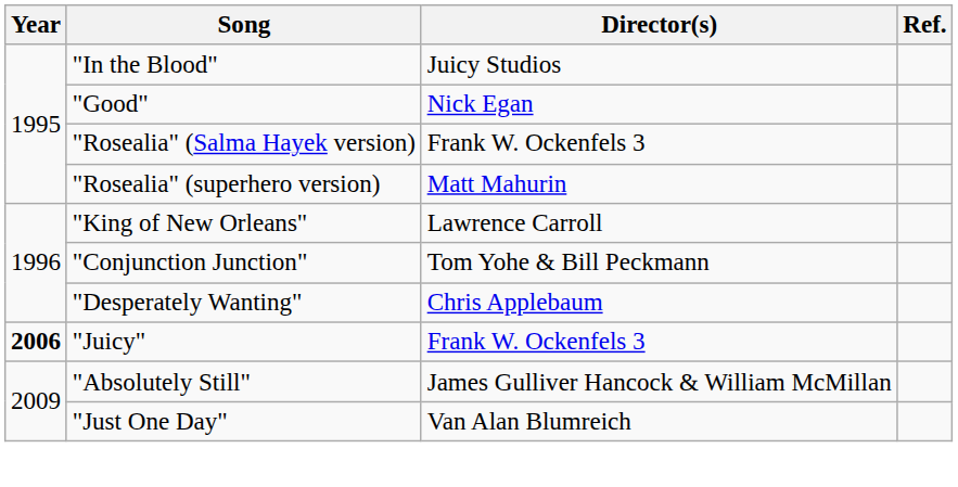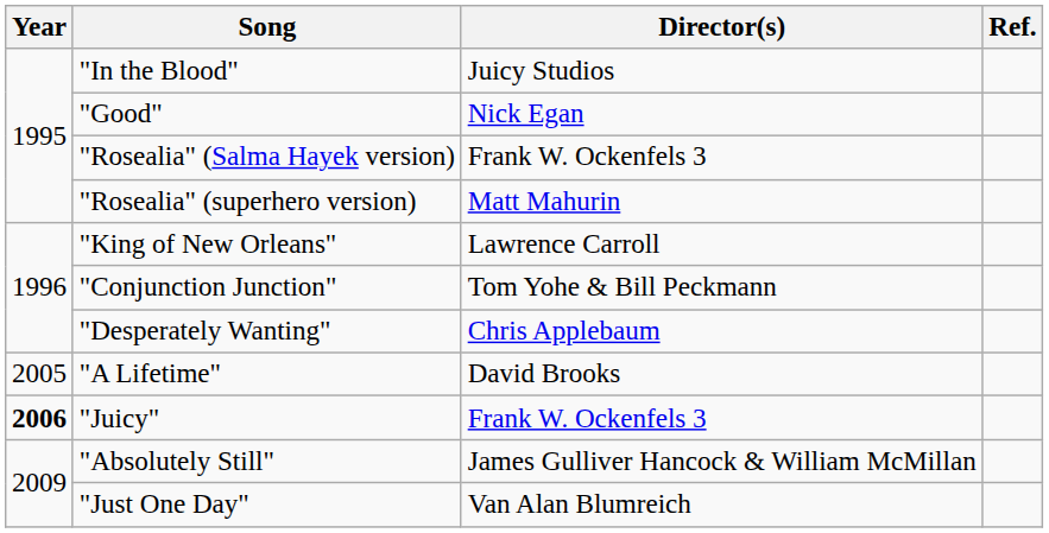+ row: 2005 | "A Lifetime" | David Brooks
